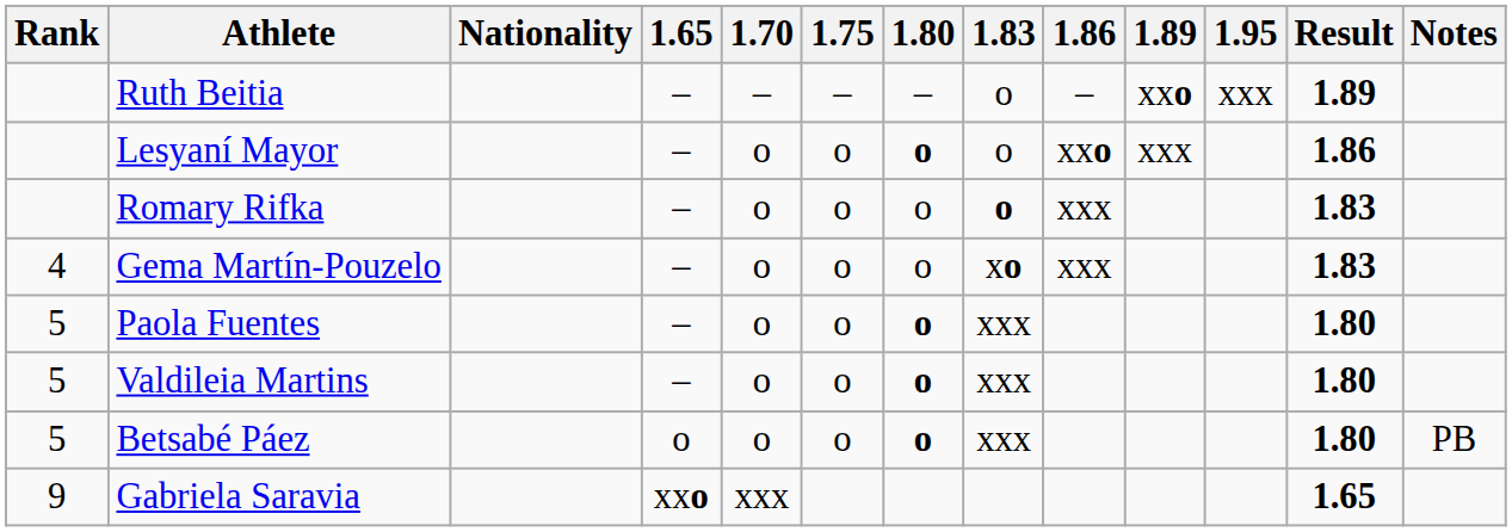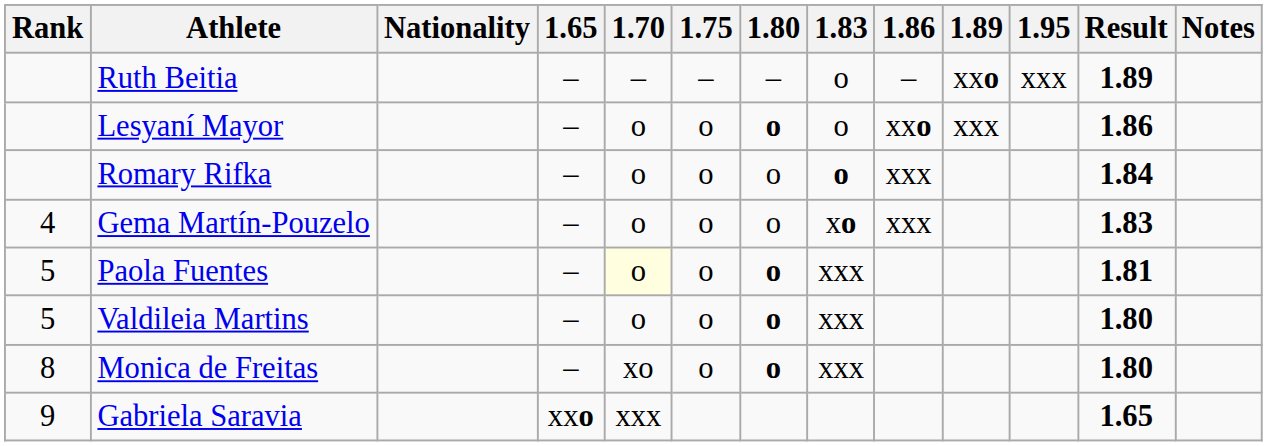Romary Rifka | Result: 1.83 -> 1.84
Paola Fuentes | 1.70: no background -> lightyellow background
Paola Fuentes | Result: 1.80 -> 1.81
- row: 5 | Betsabé Páez | o | o | o | o | xxx | 1.80 | PB
+ row: 8 | Monica de Freitas | – | xo | o | o | xxx | 1.80
